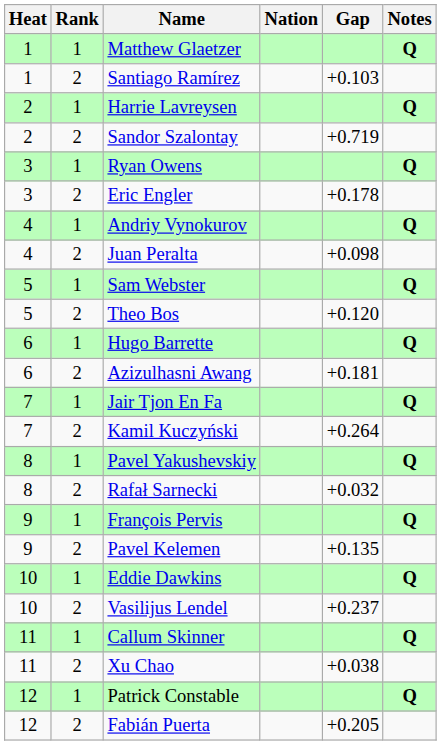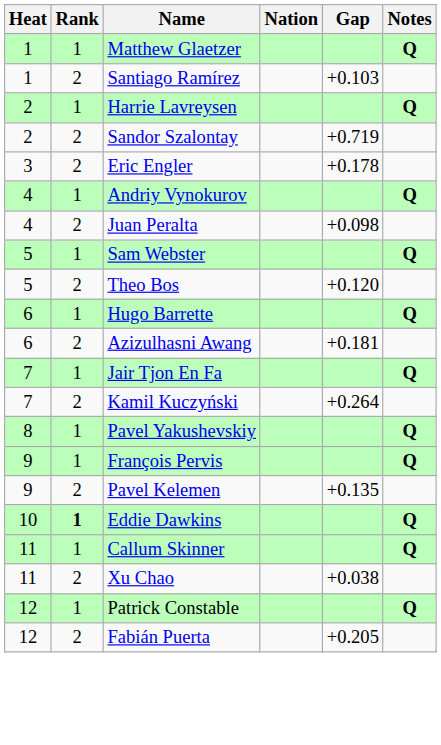- row: 3 | 1 | Ryan Owens | Q
- row: 8 | 2 | Rafał Sarnecki | +0.032
Eddie Dawkins | Rank: normal -> bold
- row: 10 | 2 | Vasilijus Lendel | +0.237
